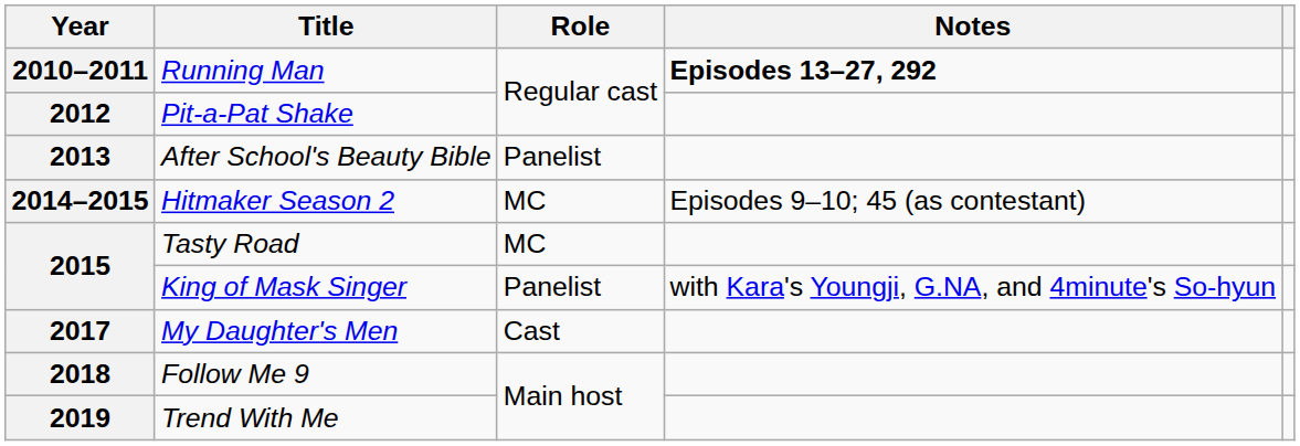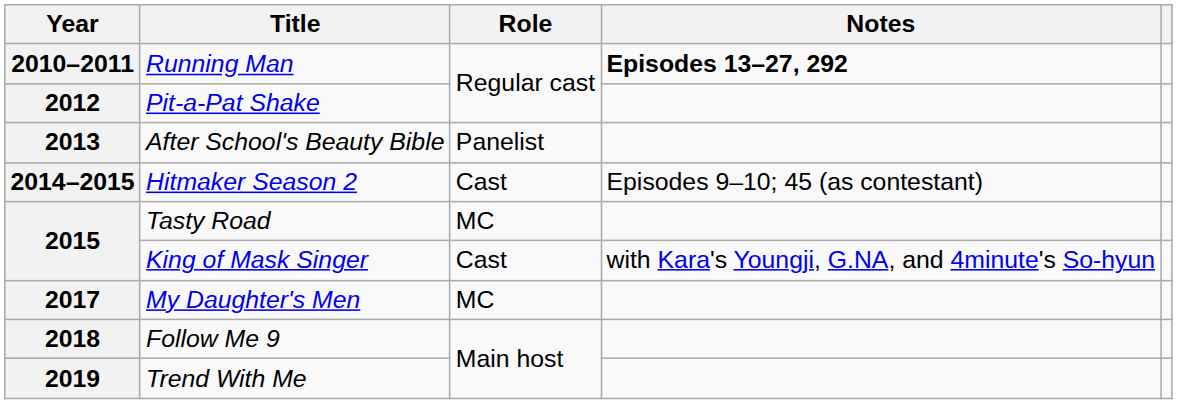Hitmaker Season 2 | Role: MC -> Cast
King of Mask Singer | Role: Panelist -> Cast
My Daughter's Men | Role: Cast -> MC
